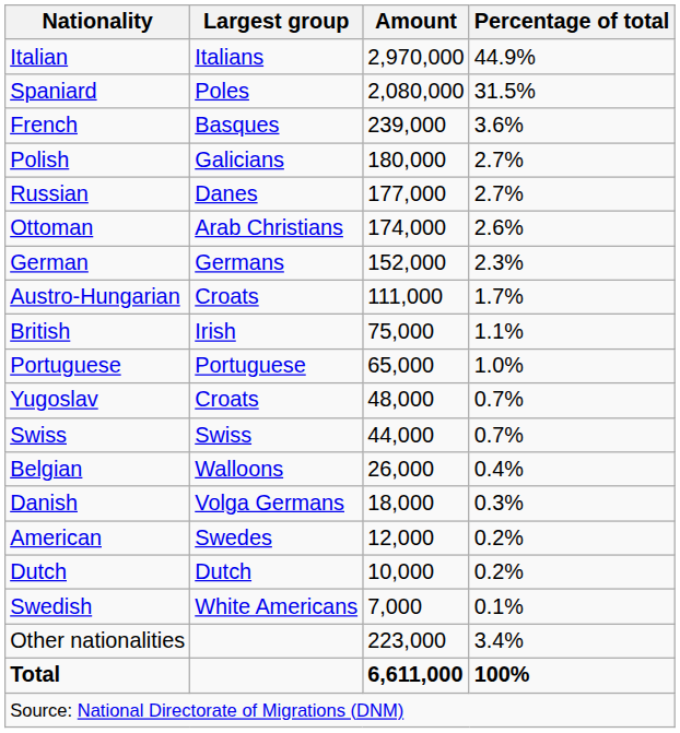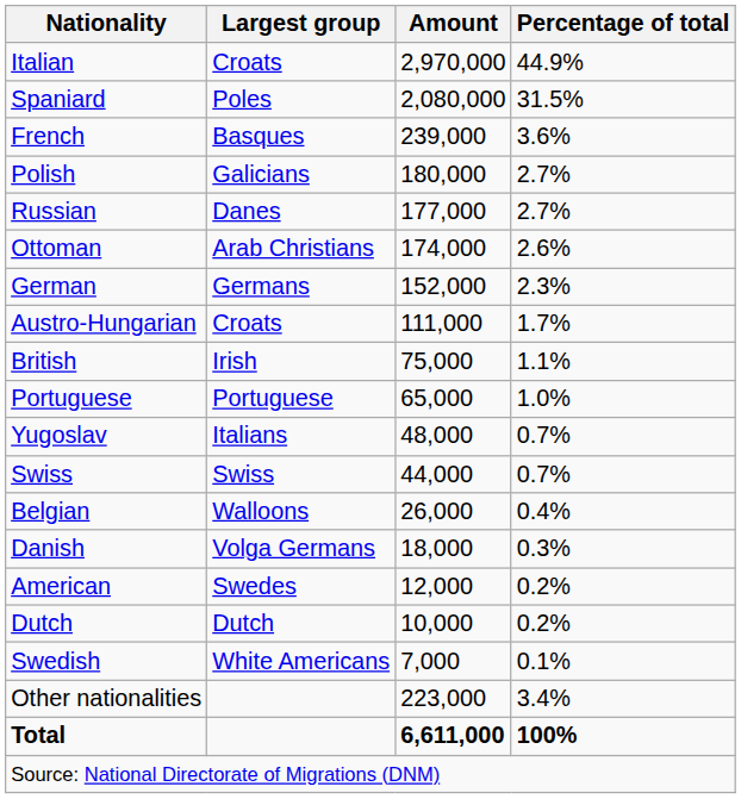Italian | Largest group: Italians -> Croats
Yugoslav | Largest group: Croats -> Italians
